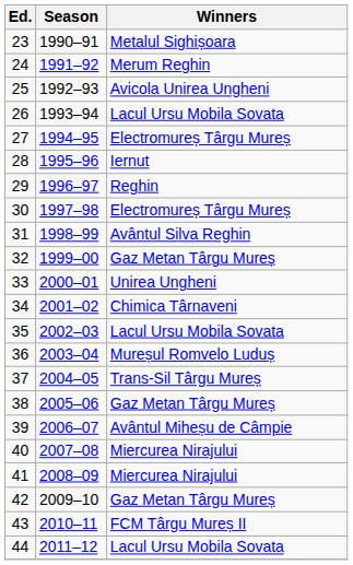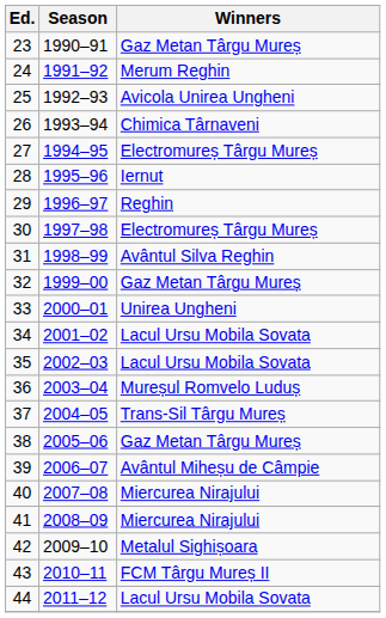23 | Winners: Metalul Sighișoara -> Gaz Metan Târgu Mureș
26 | Winners: Lacul Ursu Mobila Sovata -> Chimica Târnaveni
34 | Winners: Chimica Târnaveni -> Lacul Ursu Mobila Sovata
42 | Winners: Gaz Metan Târgu Mureș -> Metalul Sighișoara
